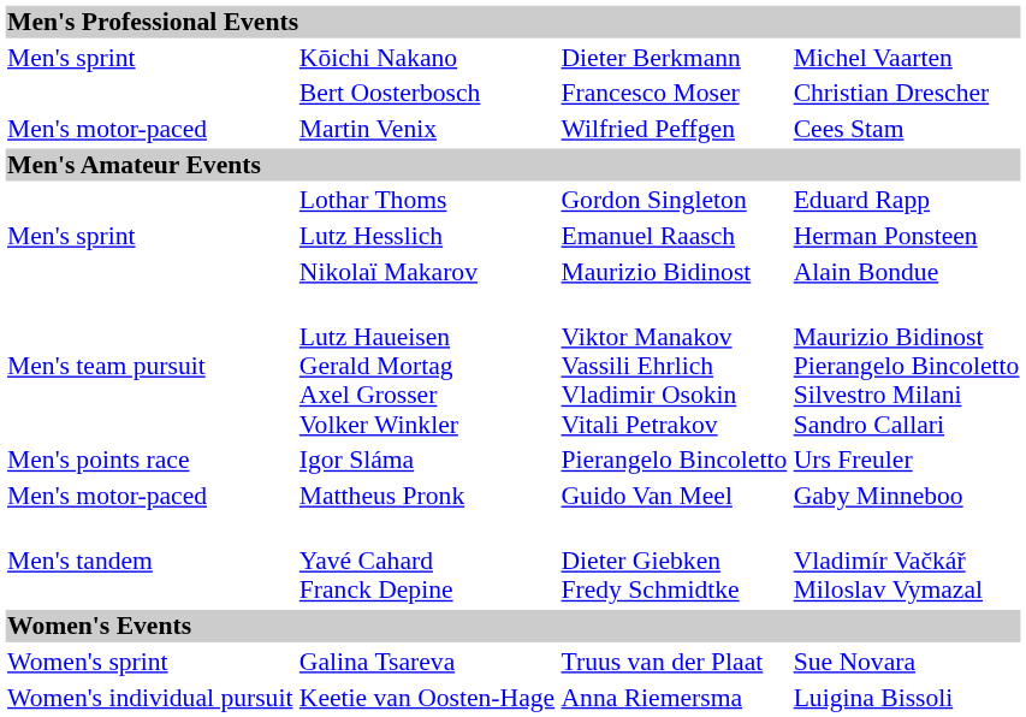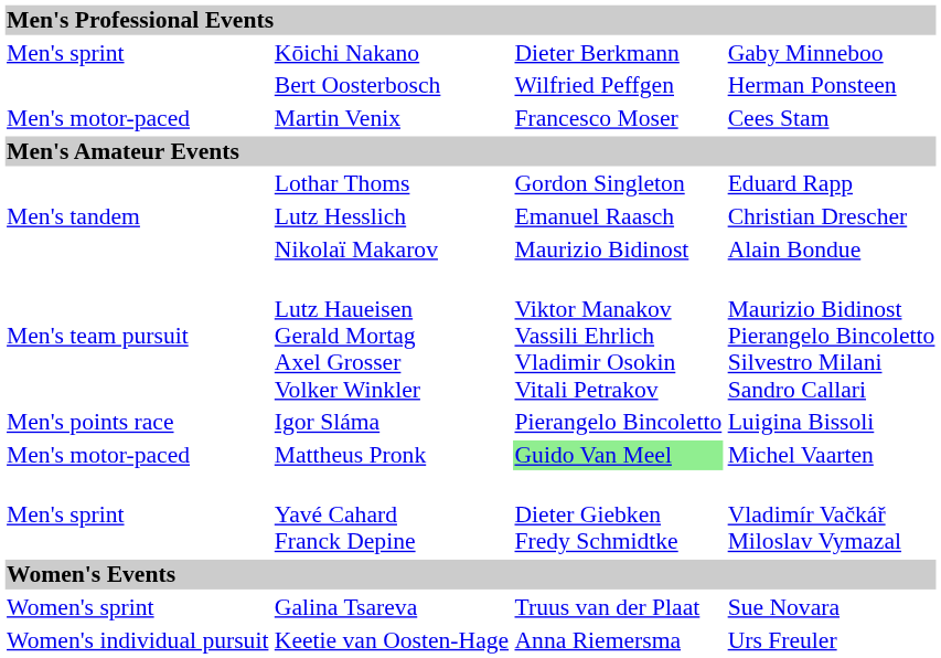Kōichi Nakano | column 4: Michel Vaarten -> Gaby Minneboo
Bert Oosterbosch | column 3: Francesco Moser -> Wilfried Peffgen
Bert Oosterbosch | column 4: Christian Drescher -> Herman Ponsteen
Martin Venix | column 3: Wilfried Peffgen -> Francesco Moser
Lutz Hesslich | column 1: Men's sprint -> Men's tandem
Lutz Hesslich | column 4: Herman Ponsteen -> Christian Drescher
Igor Sláma | column 4: Urs Freuler -> Luigina Bissoli
Mattheus Pronk | column 3: no background -> lightgreen background
Mattheus Pronk | column 4: Gaby Minneboo -> Michel Vaarten
Yavé Cahard Franck Depine | column 1: Men's tandem -> Men's sprint
Keetie van Oosten-Hage | column 4: Luigina Bissoli -> Urs Freuler
